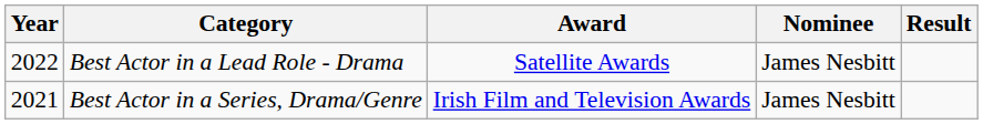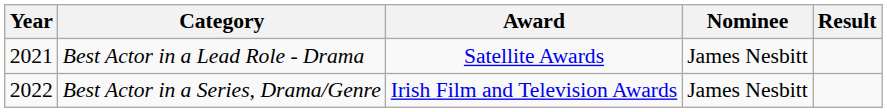Best Actor in a Lead Role - Drama | Year: 2022 -> 2021
Best Actor in a Series, Drama/Genre | Year: 2021 -> 2022
